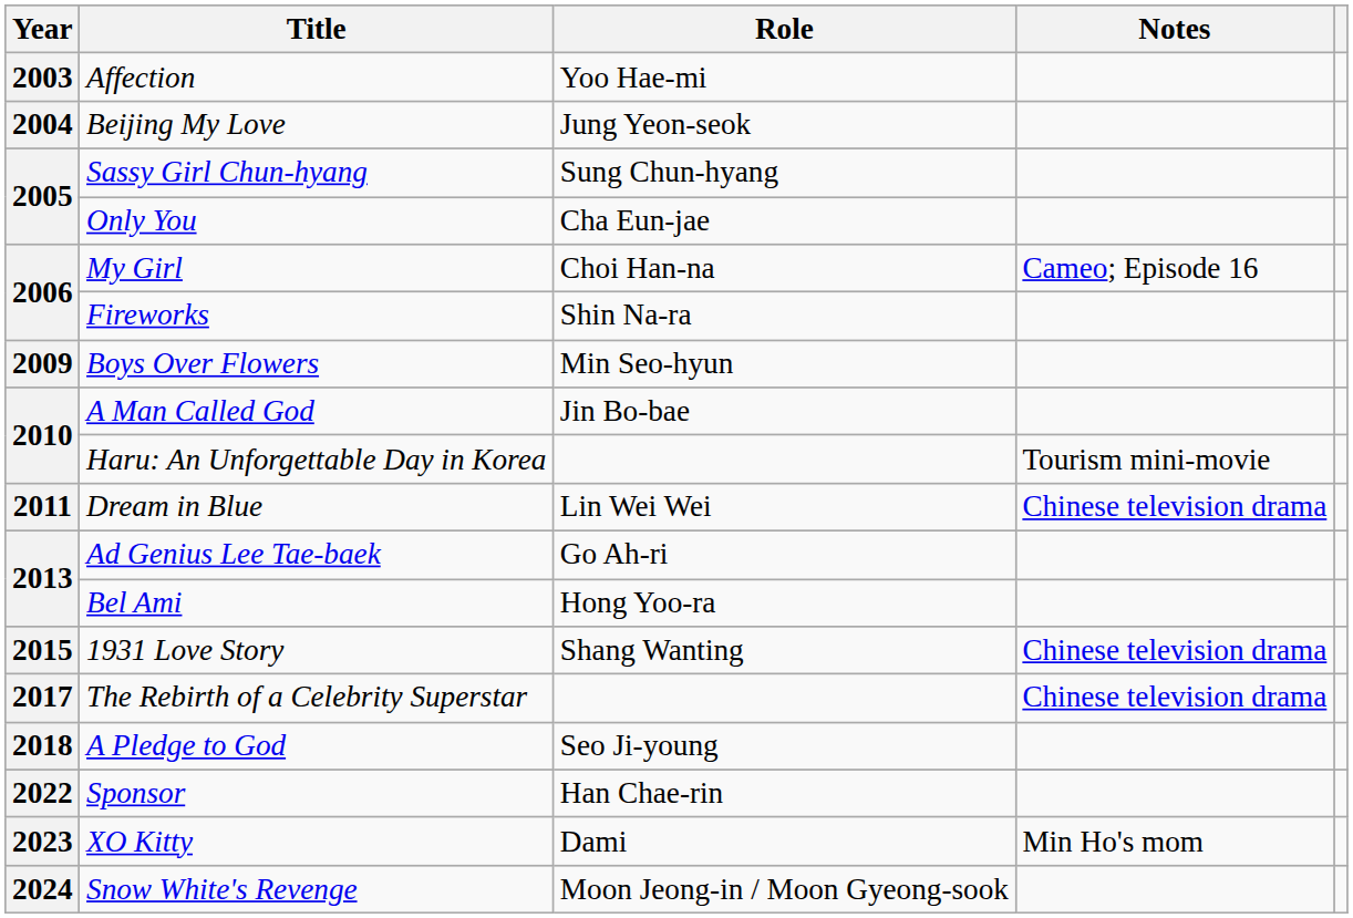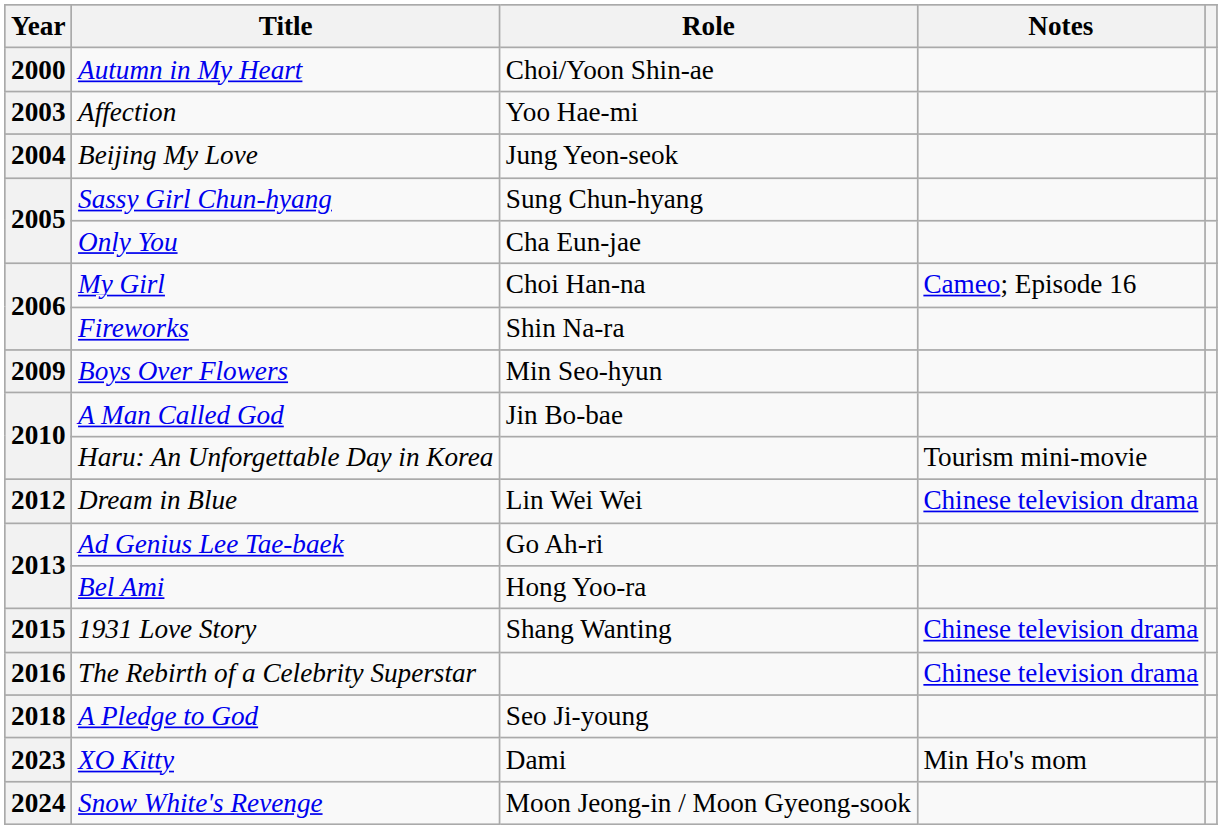+ row: 2000 | Autumn in My Heart | Choi/Yoon Shin-ae
Dream in Blue | Year: 2011 -> 2012
The Rebirth of a Celebrity Superstar | Year: 2017 -> 2016
- row: 2022 | Sponsor | Han Chae-rin
